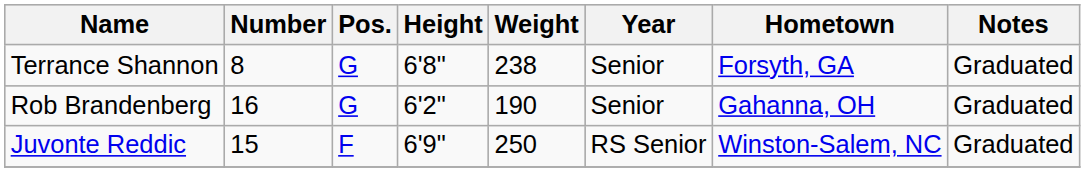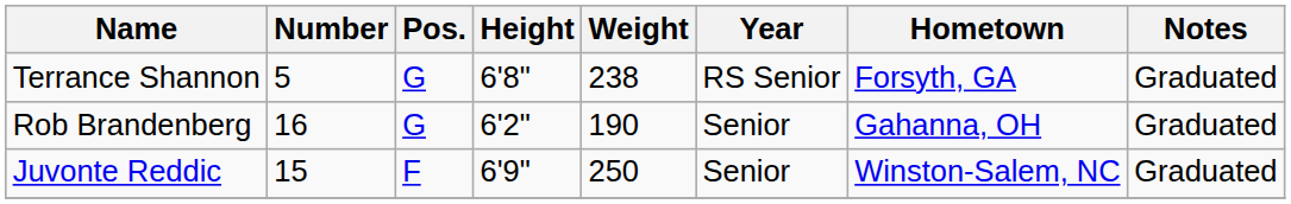Terrance Shannon | Number: 8 -> 5
Terrance Shannon | Year: Senior -> RS Senior
Juvonte Reddic | Year: RS Senior -> Senior
